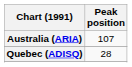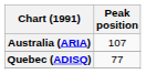Quebec (ADISQ) | Peak position: 28 -> 77
